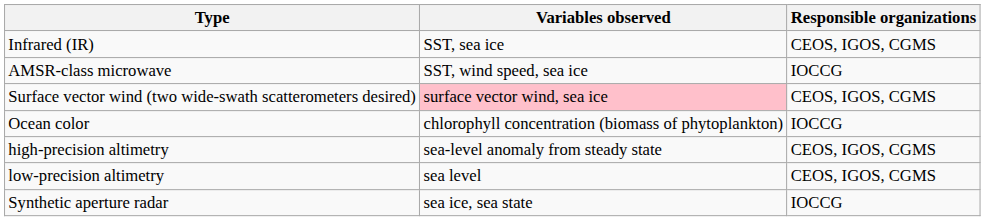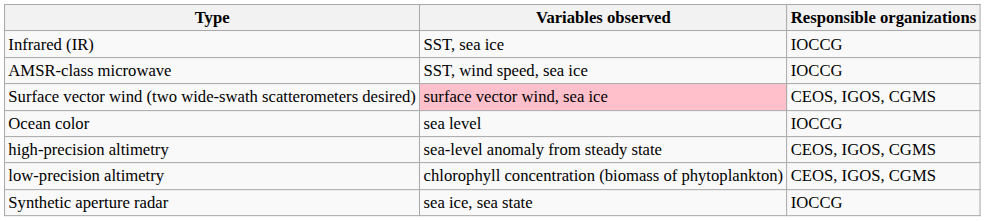Infrared (IR) | Responsible organizations: CEOS, IGOS, CGMS -> IOCCG
Ocean color | Variables observed: chlorophyll concentration (biomass of phytoplankton) -> sea level
low-precision altimetry | Variables observed: sea level -> chlorophyll concentration (biomass of phytoplankton)
